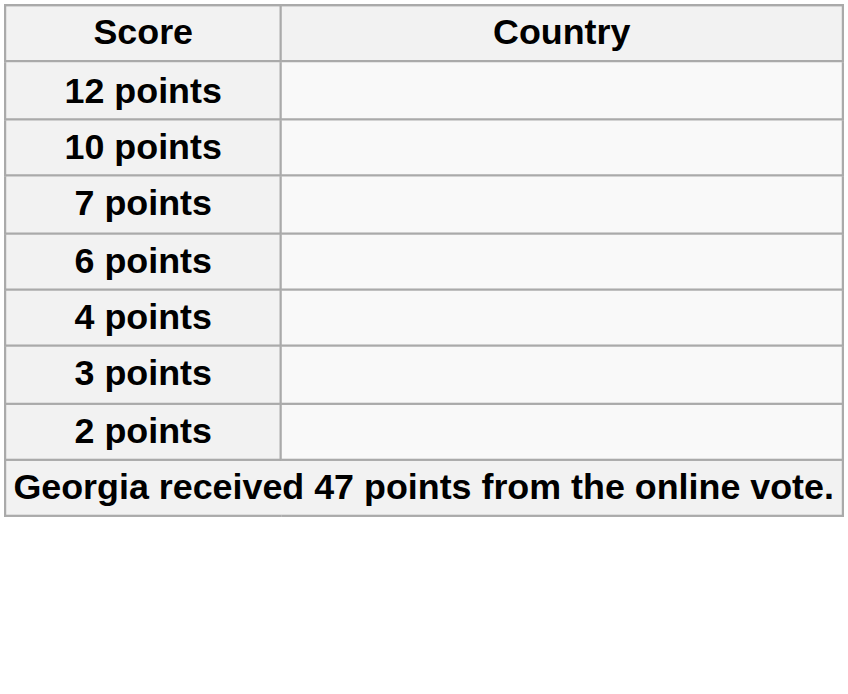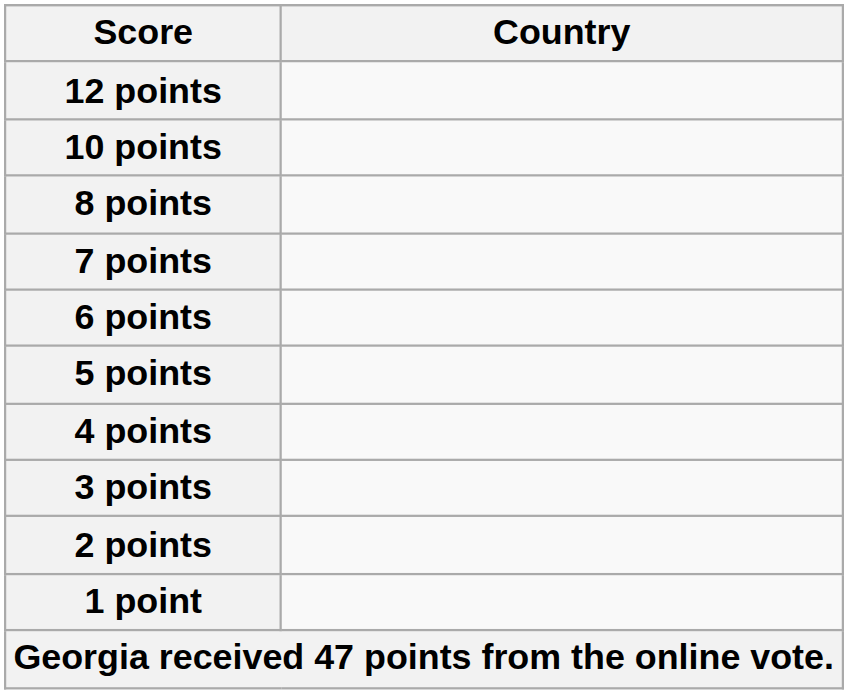+ row: 8 points
+ row: 5 points
+ row: 1 point
